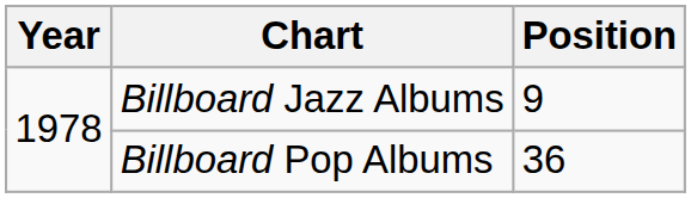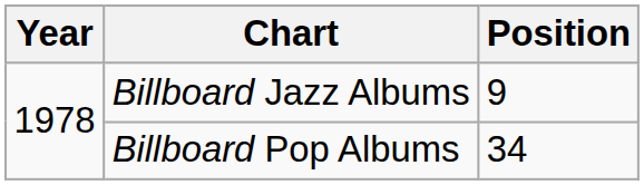Billboard Pop Albums | Position: 36 -> 34
